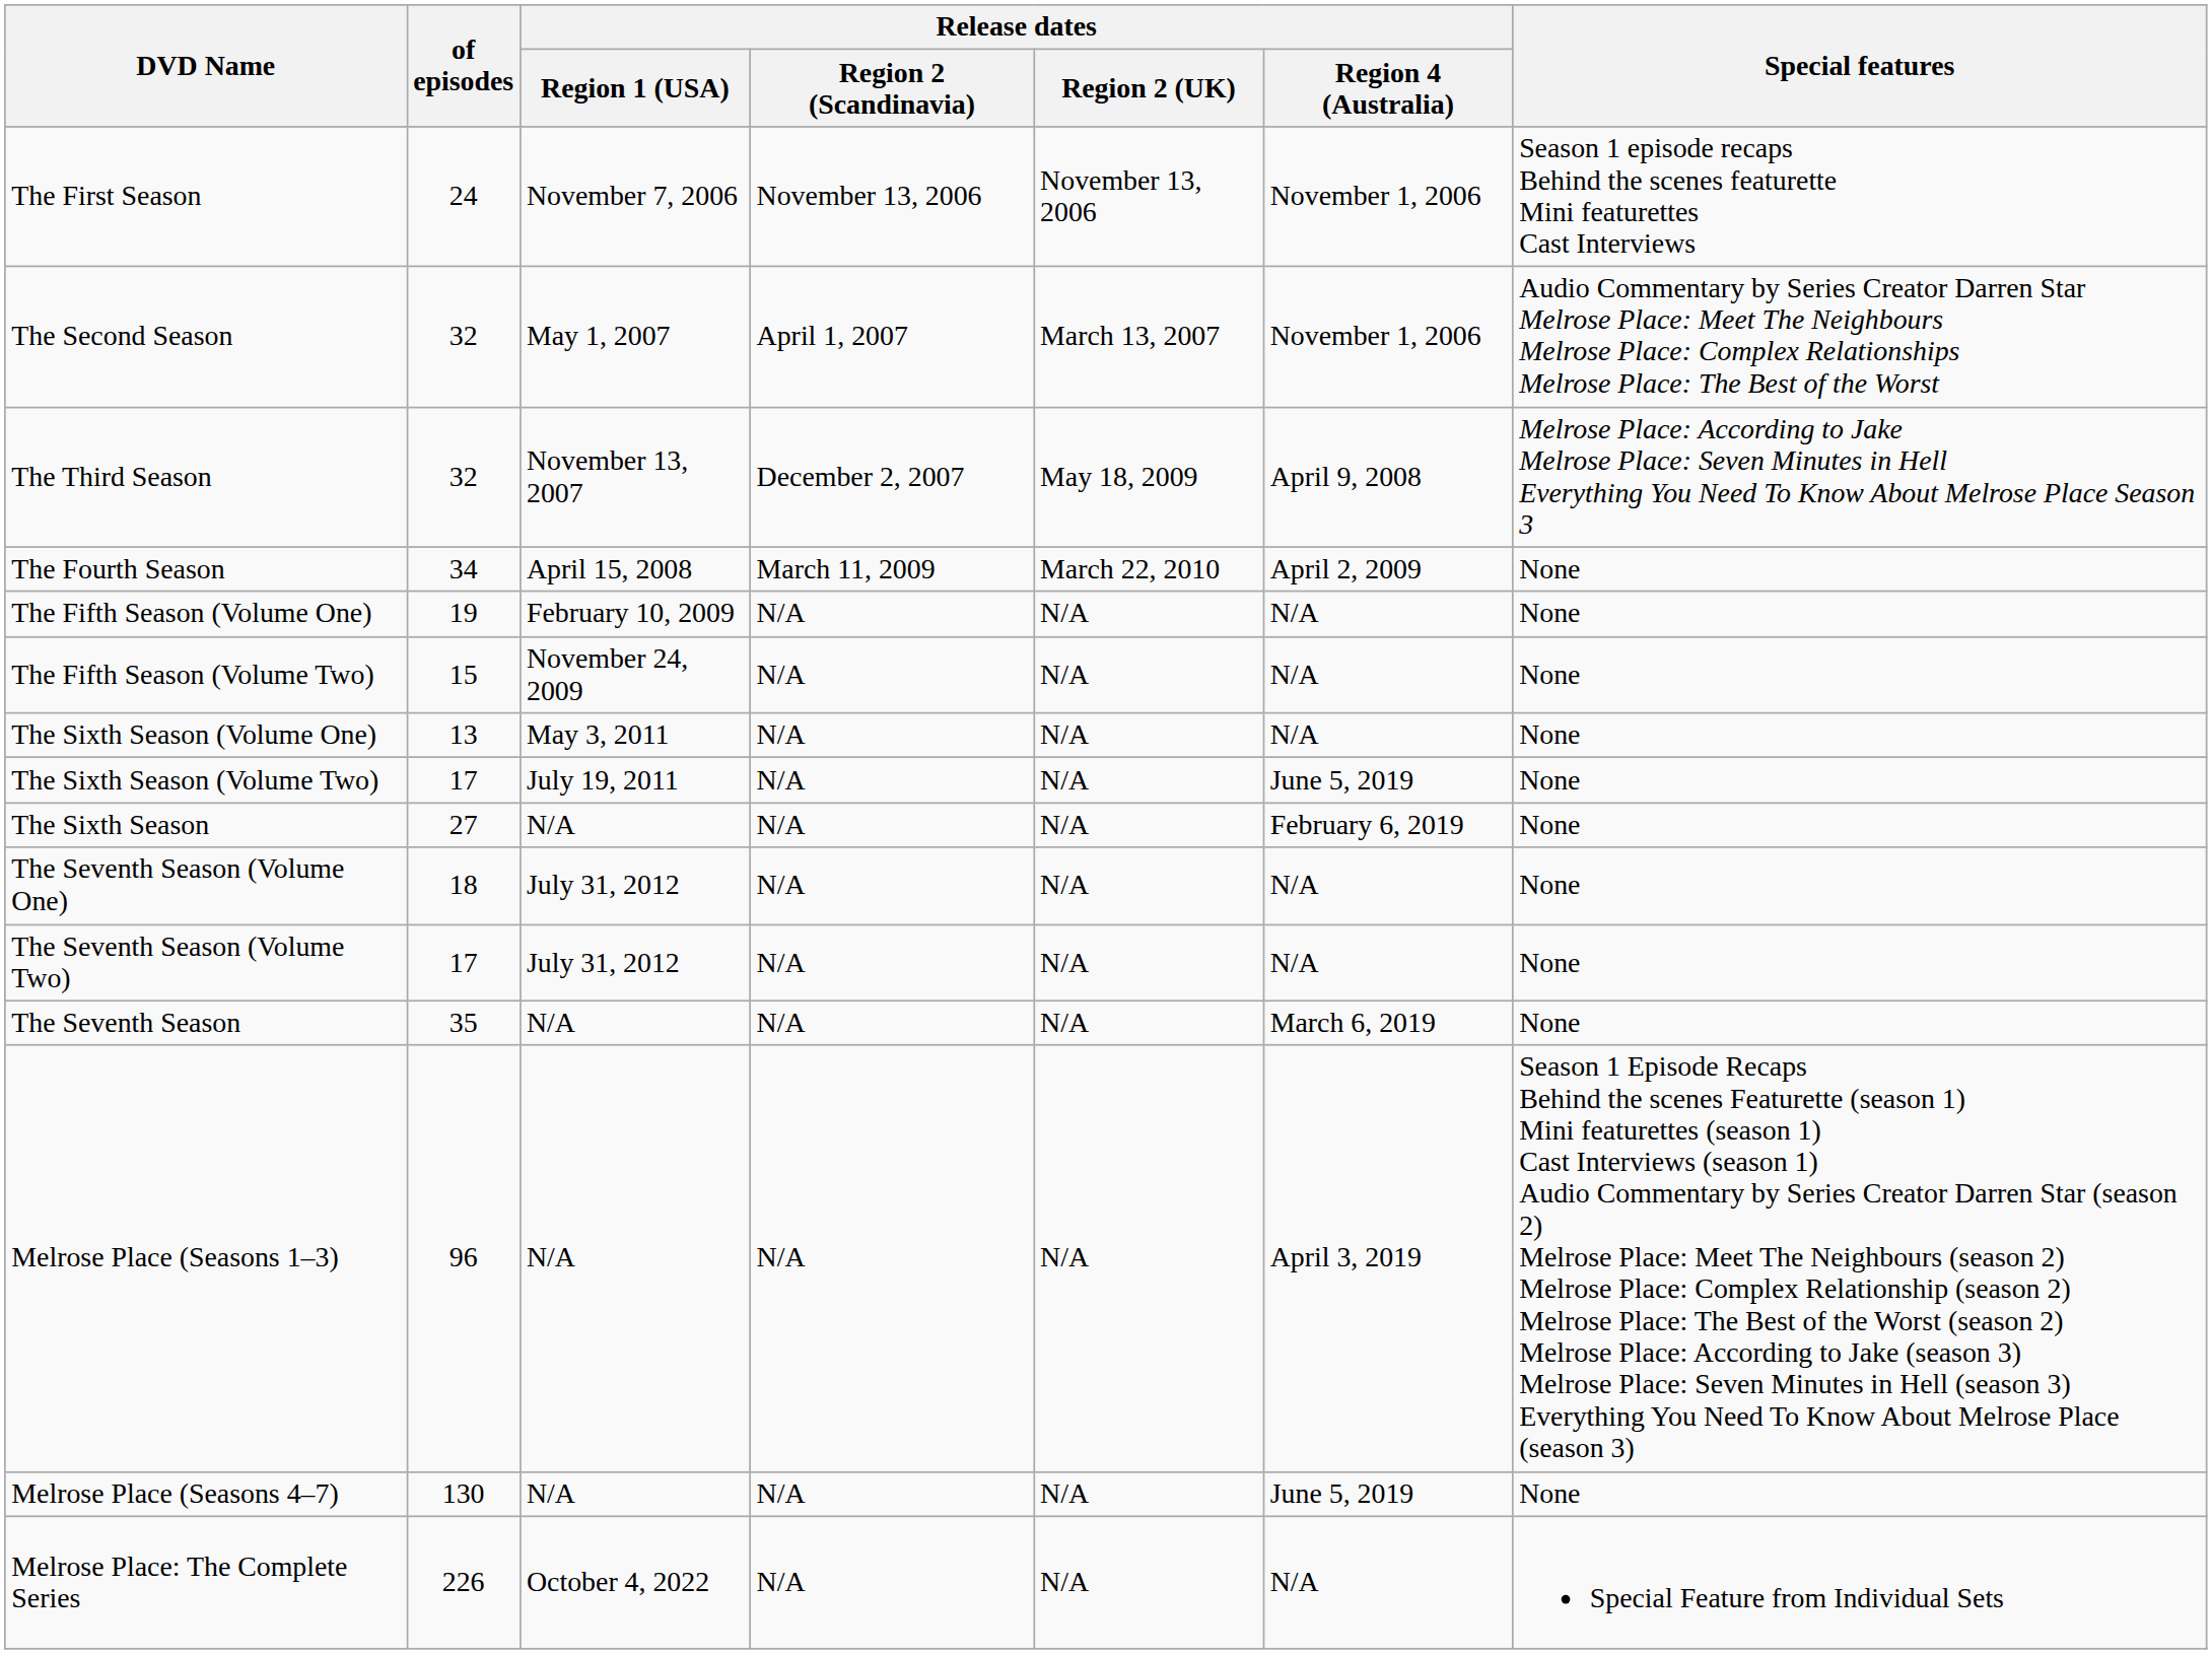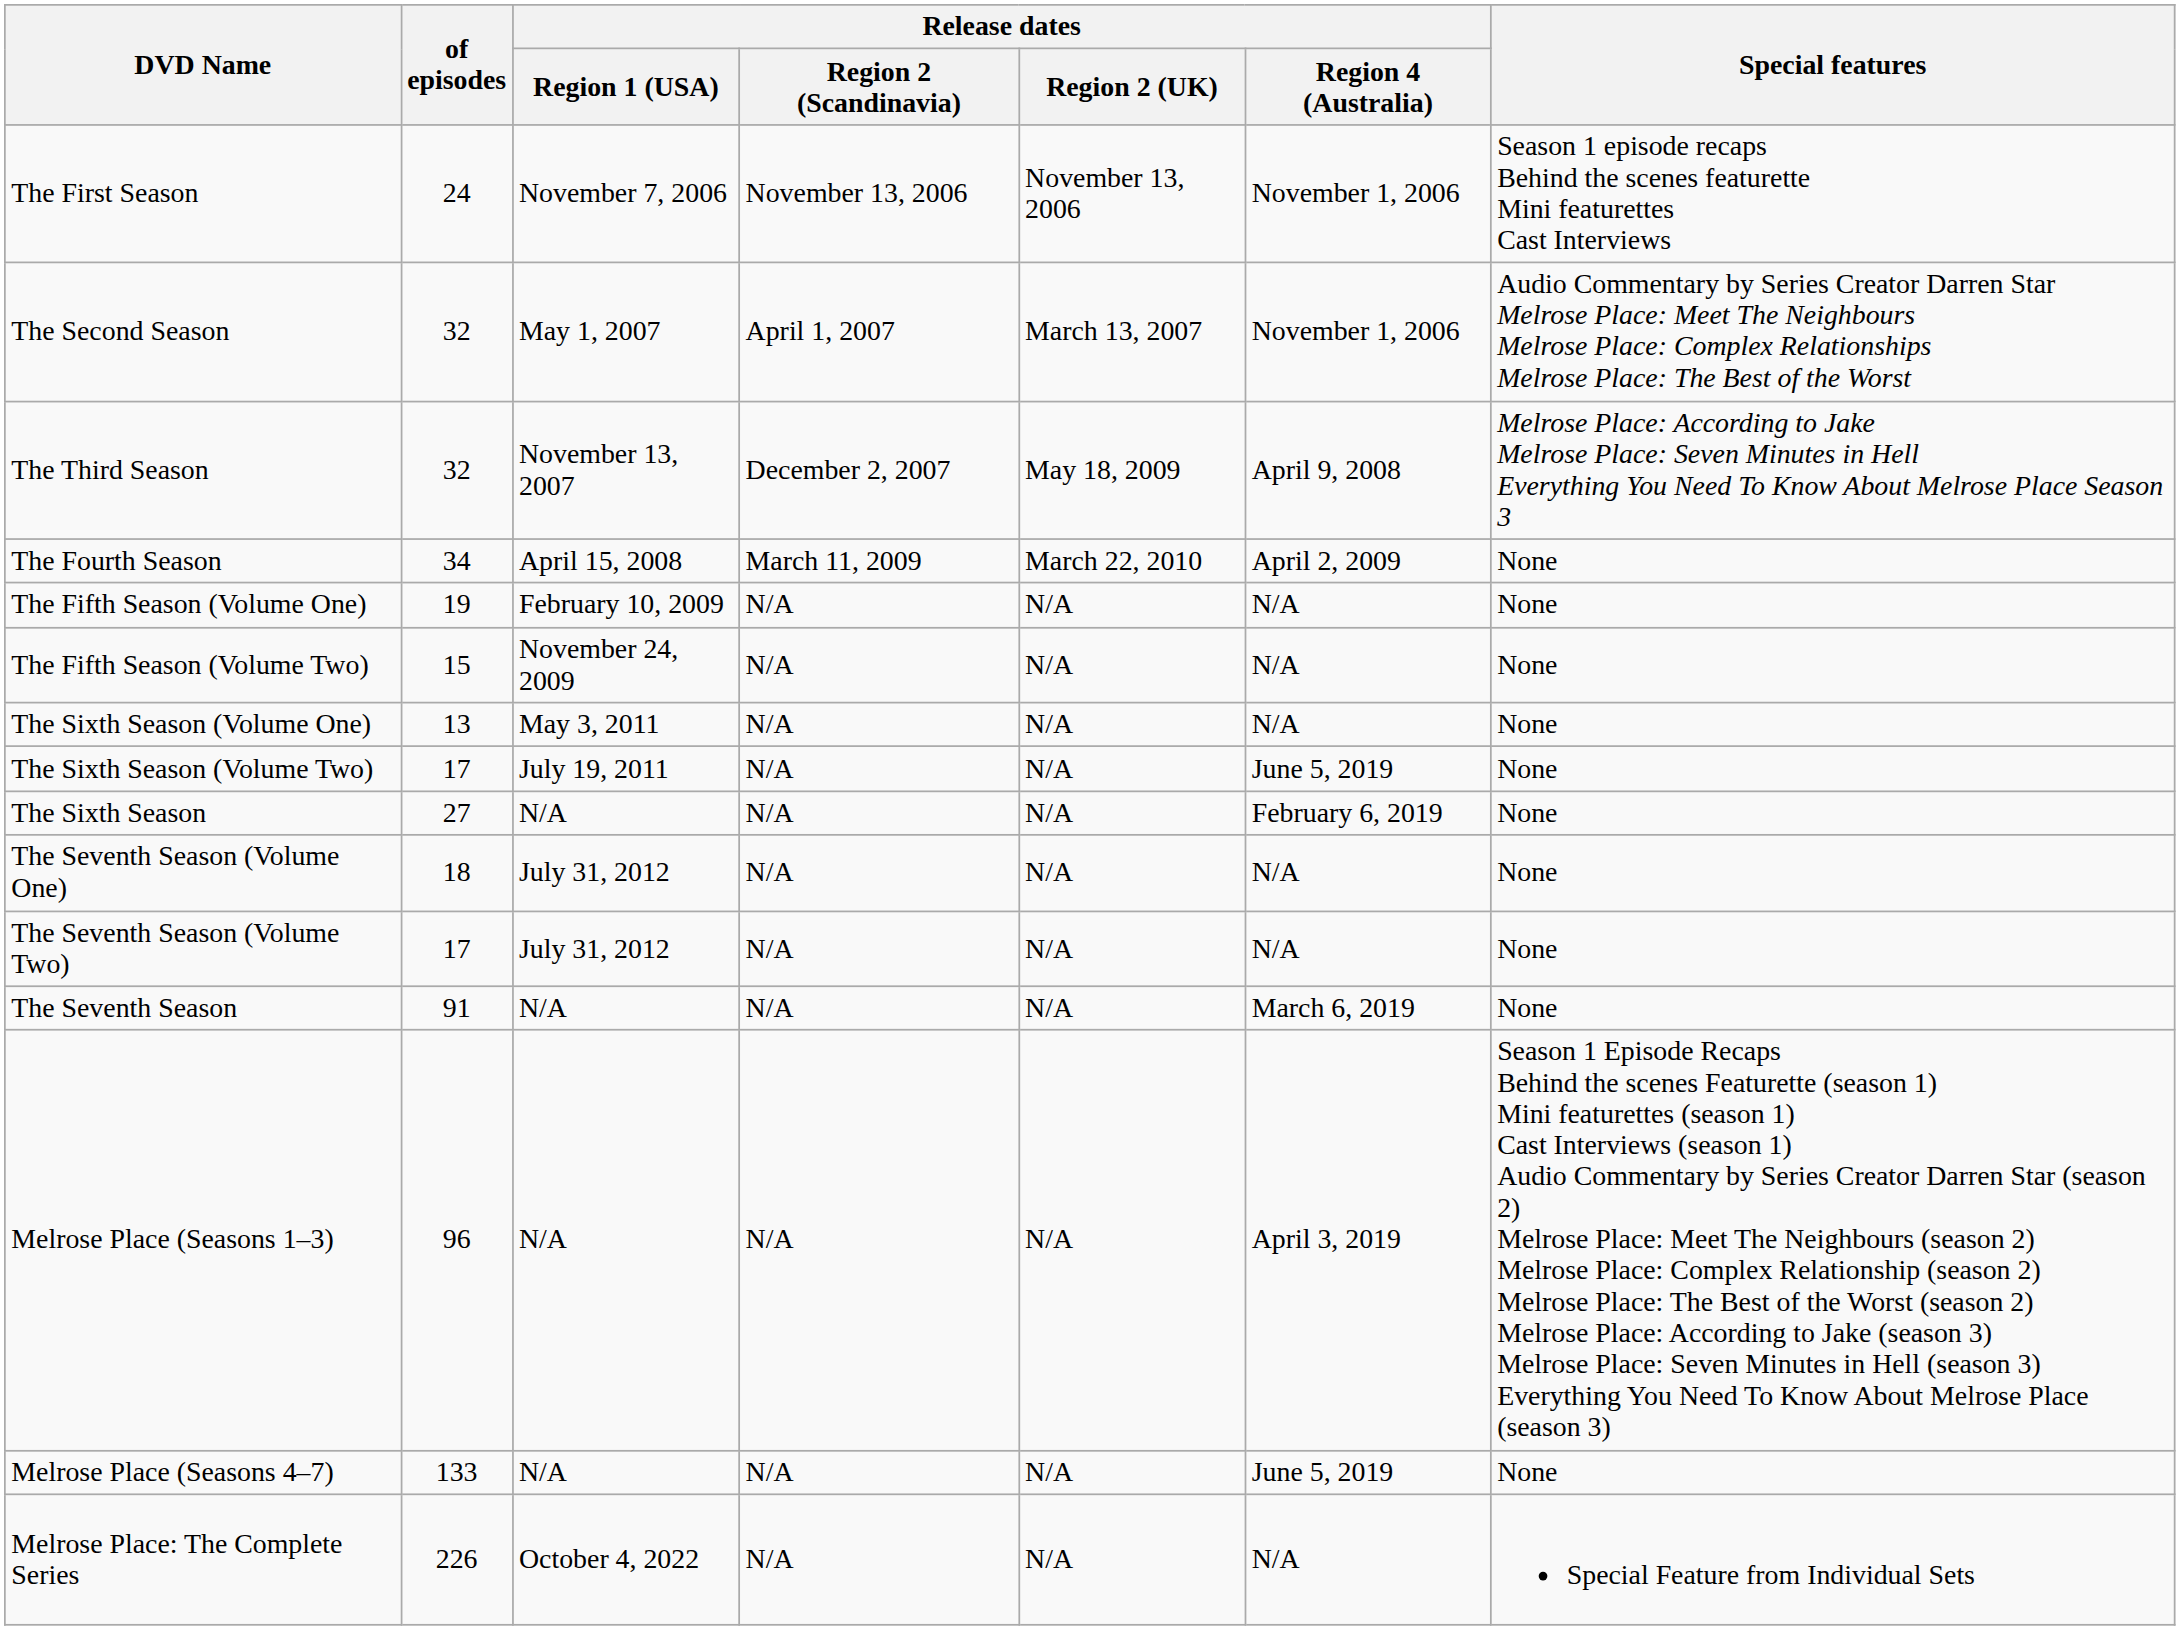The Seventh Season | of episodes: 35 -> 91
Melrose Place (Seasons 4–7) | of episodes: 130 -> 133
